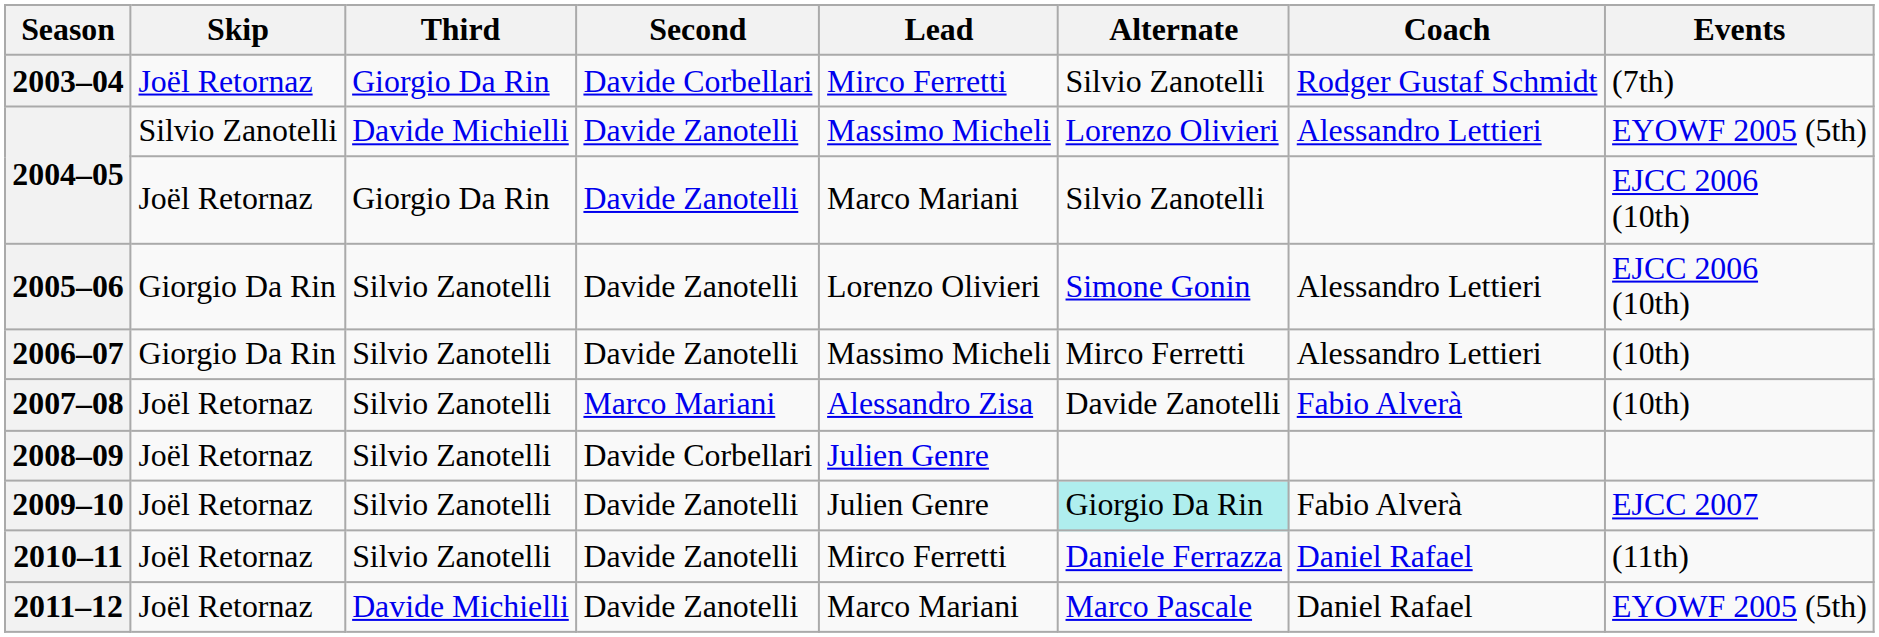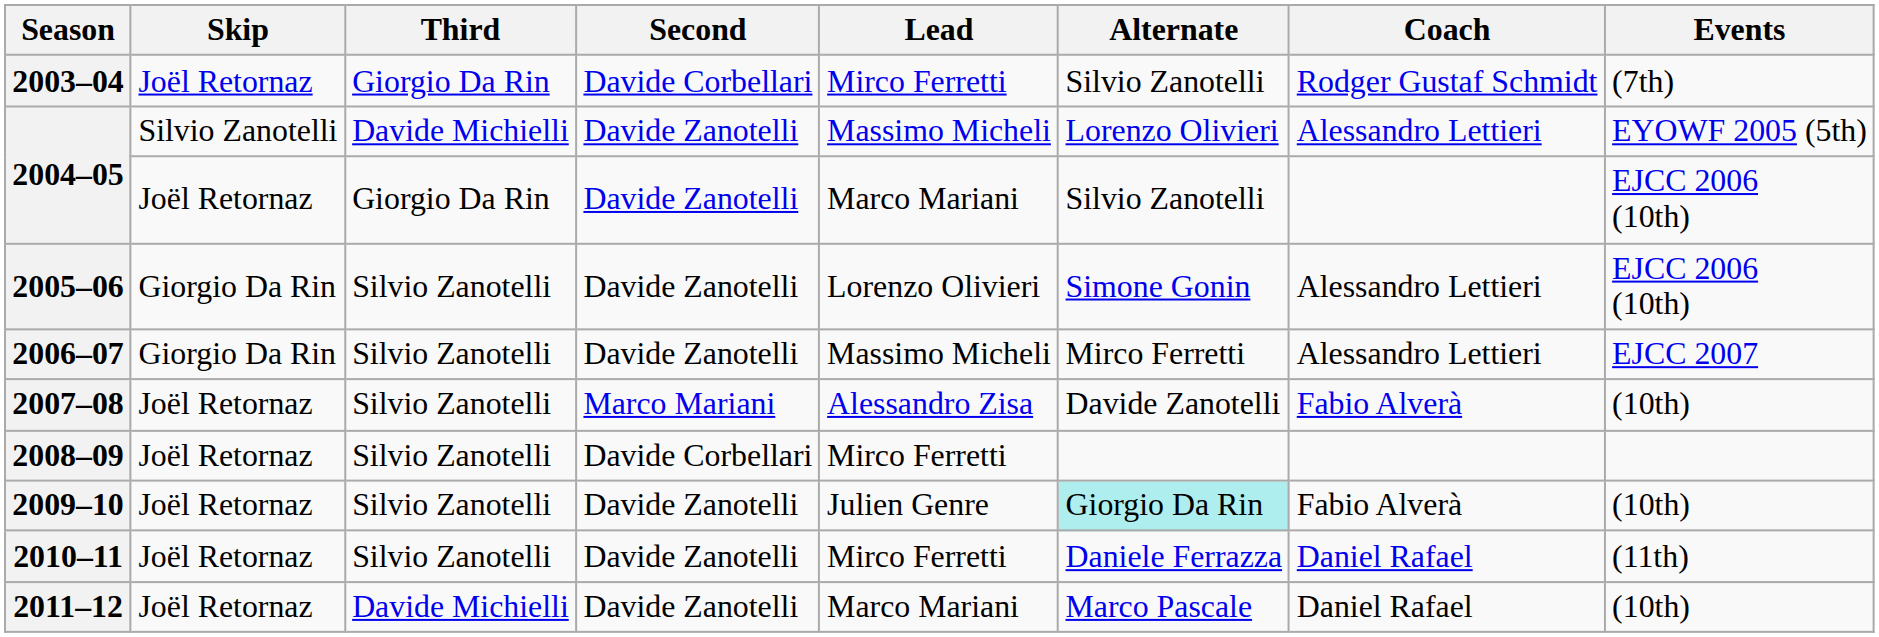2006–07 | Events: (10th) -> EJCC 2007
2008–09 | Lead: Julien Genre -> Mirco Ferretti
2009–10 | Events: EJCC 2007 -> (10th)
2011–12 | Events: EYOWF 2005 (5th) -> (10th)
